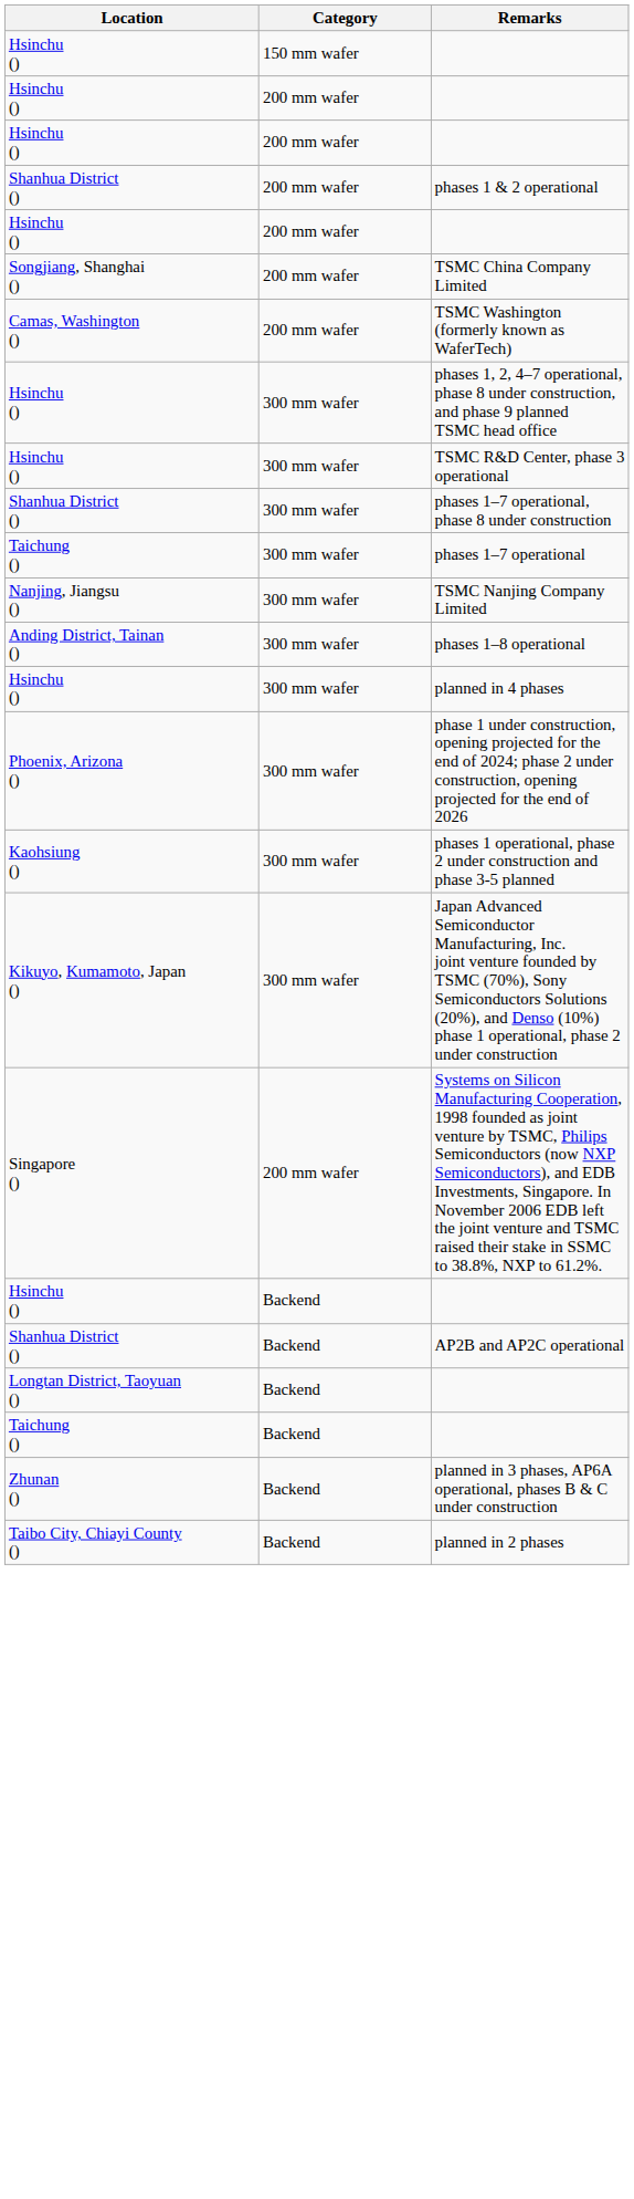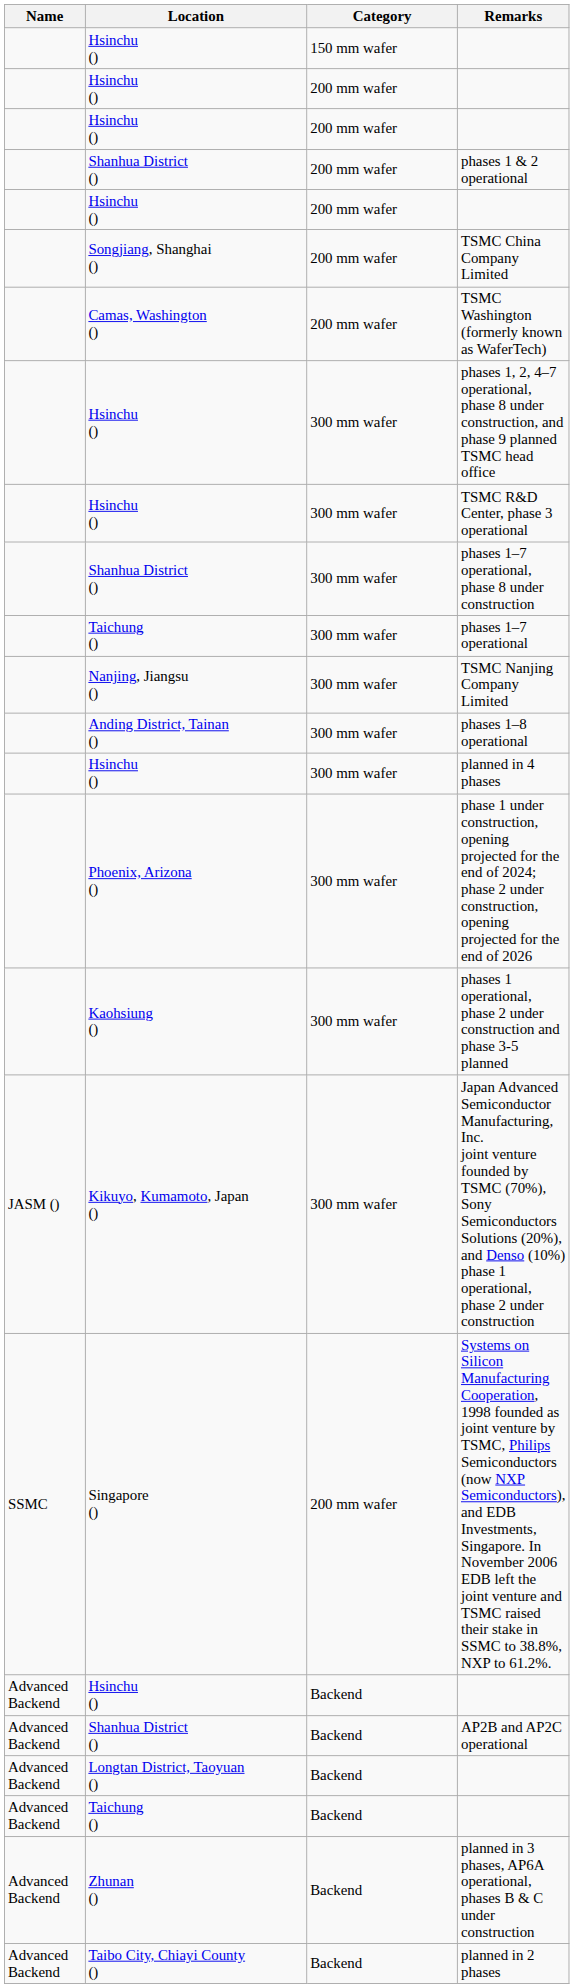+ column: Name | JASM () | SSMC | Advanced Backend | Advanced Backend | Advanced Backend | Advanced Backend | Advanced Backend | Advanced Backend
